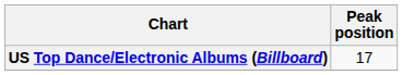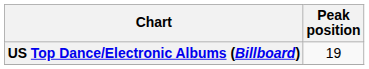US Top Dance/Electronic Albums (Billboard) | Peak position: 17 -> 19
